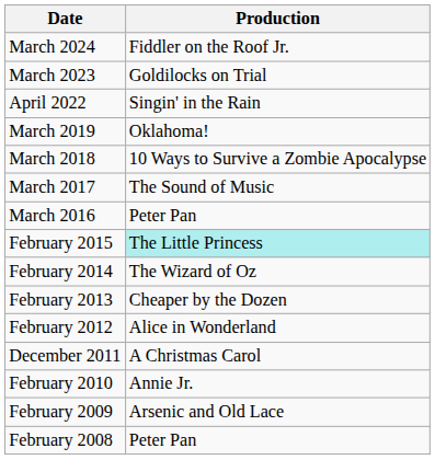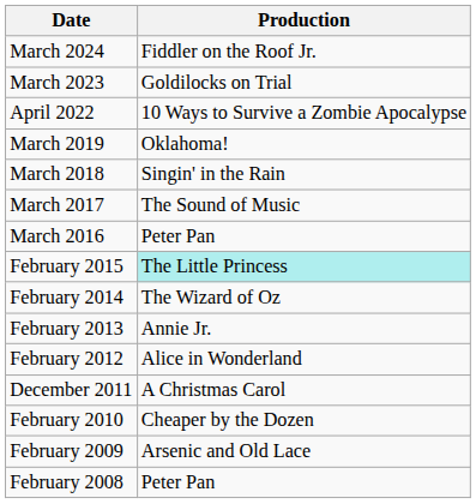April 2022 | Production: Singin' in the Rain -> 10 Ways to Survive a Zombie Apocalypse
March 2018 | Production: 10 Ways to Survive a Zombie Apocalypse -> Singin' in the Rain
February 2013 | Production: Cheaper by the Dozen -> Annie Jr.
February 2010 | Production: Annie Jr. -> Cheaper by the Dozen
